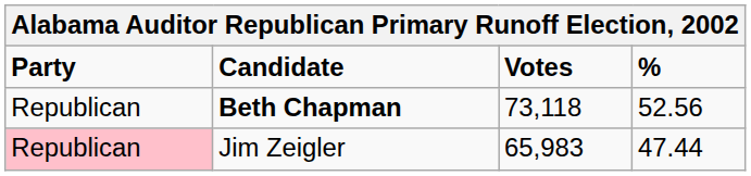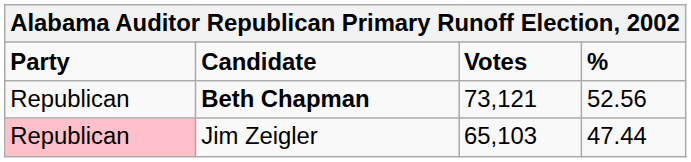Beth Chapman | Votes: 73,118 -> 73,121
Jim Zeigler | Votes: 65,983 -> 65,103
